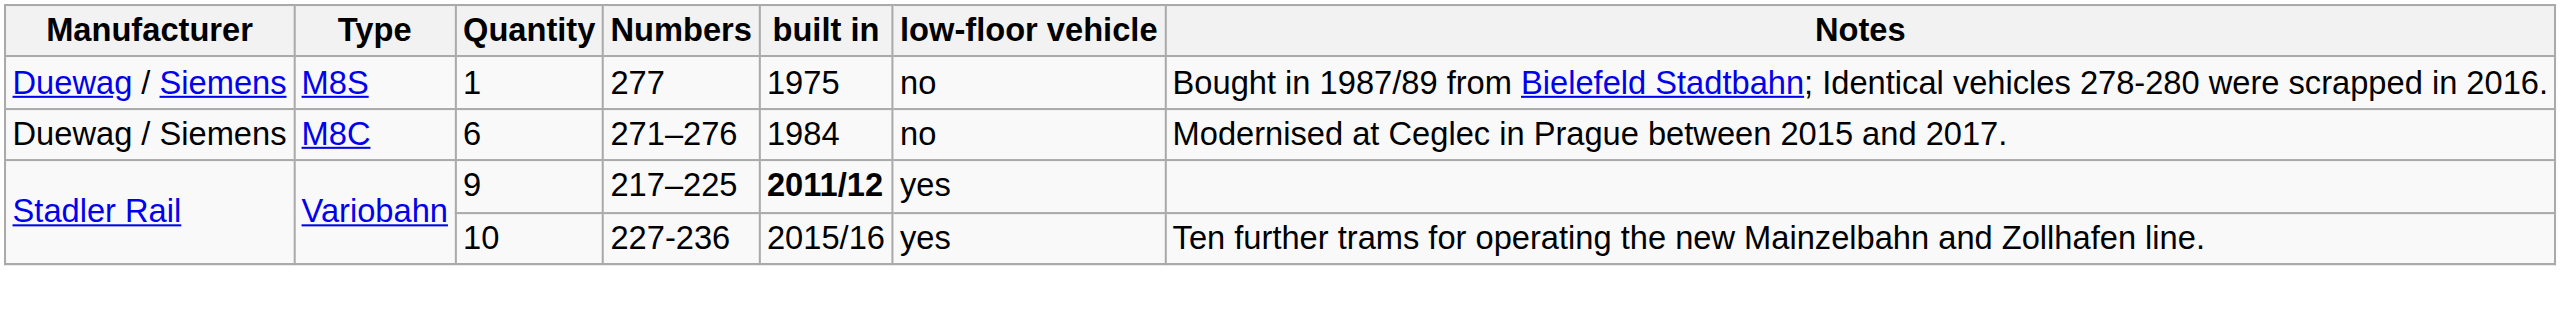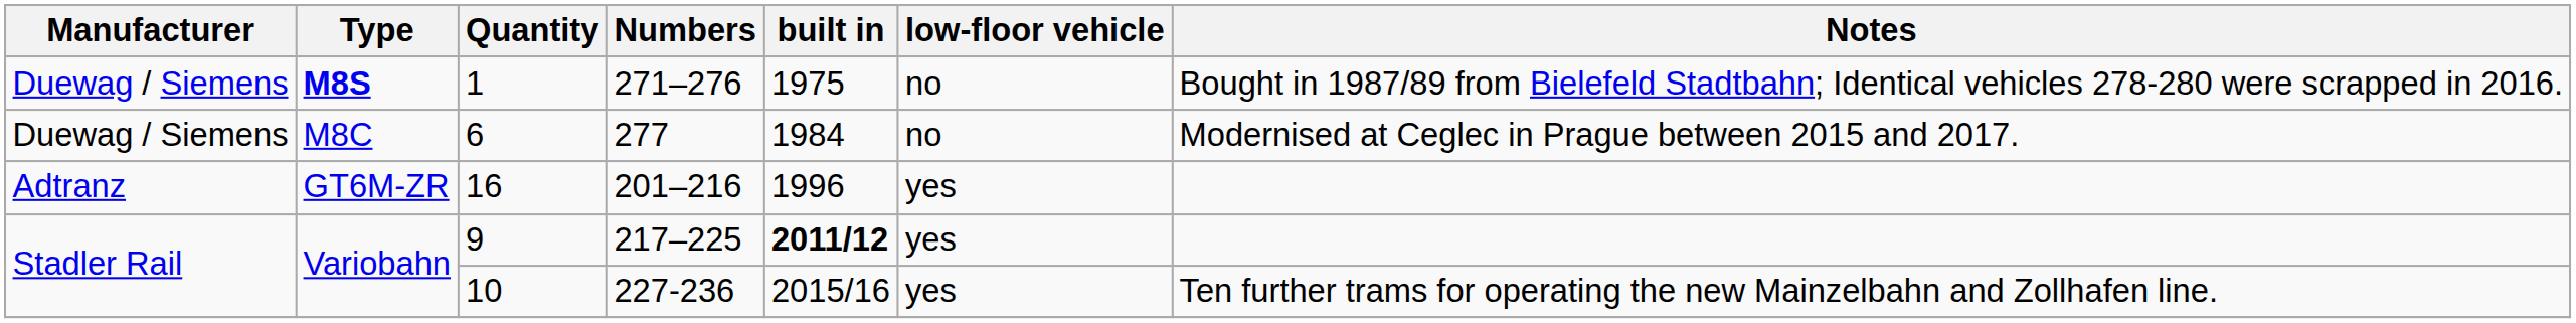1 | Type: normal -> bold
1 | Numbers: 277 -> 271–276
6 | Numbers: 271–276 -> 277
+ row: Adtranz | GT6M-ZR | 16 | 201–216 | 1996 | yes
